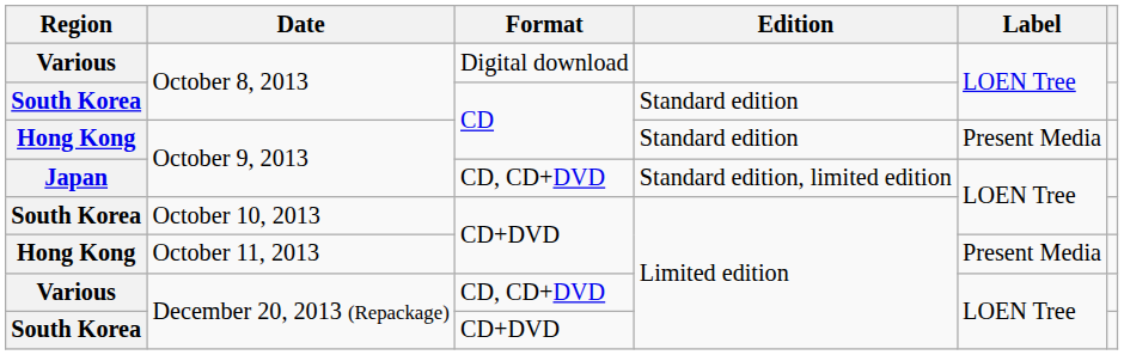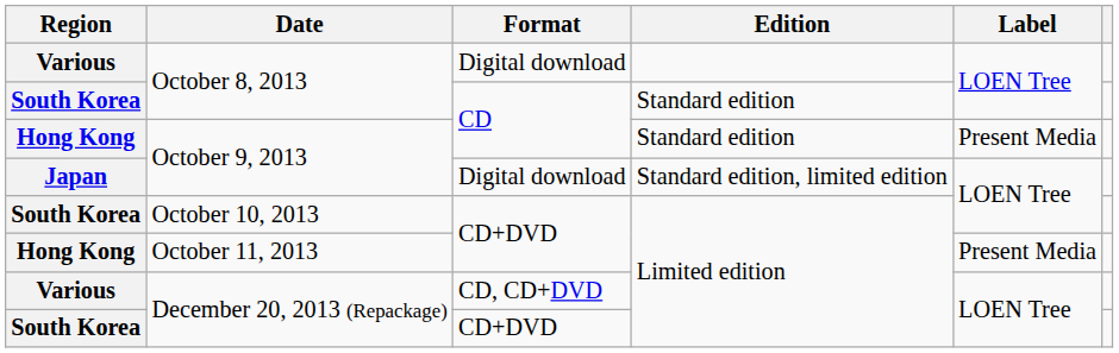Japan / October 9, 2013 | Format: CD, CD+DVD -> Digital download
